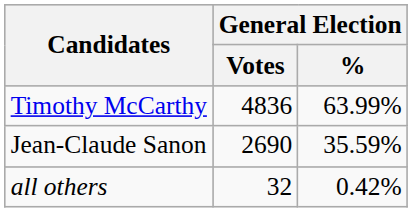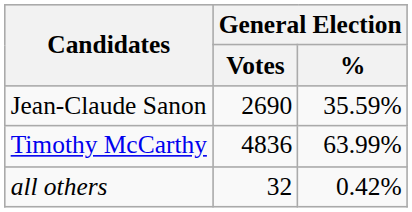rows swapped: Timothy McCarthy <-> Jean-Claude Sanon
